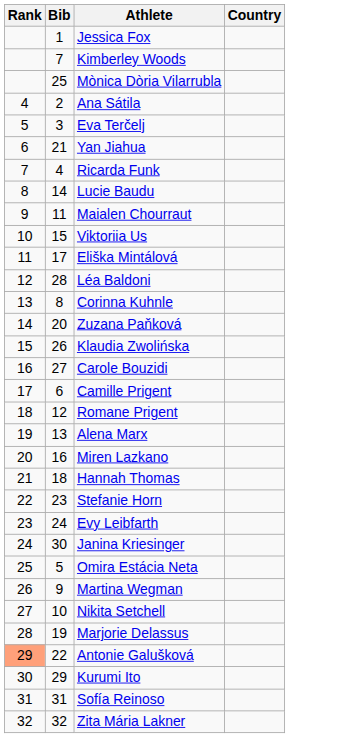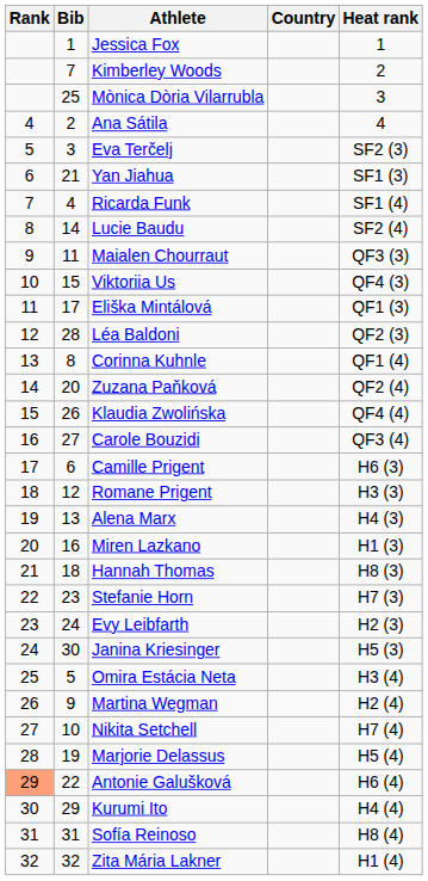+ column: Heat rank | 1 | 2 | 3 | 4 | SF2 (3) | SF1 (3) | SF1 (4) | SF2 (4) | QF3 (3) | QF4 (3) | QF1 (3) | QF2 (3) | QF1 (4) | QF2 (4) | QF4 (4) | QF3 (4) | H6 (3) | H3 (3) | H4 (3) | H1 (3) | H8 (3) | H7 (3) | H2 (3) | H5 (3) | H3 (4) | H2 (4) | H7 (4) | H5 (4) | H6 (4) | H4 (4) | H8 (4) | H1 (4)
